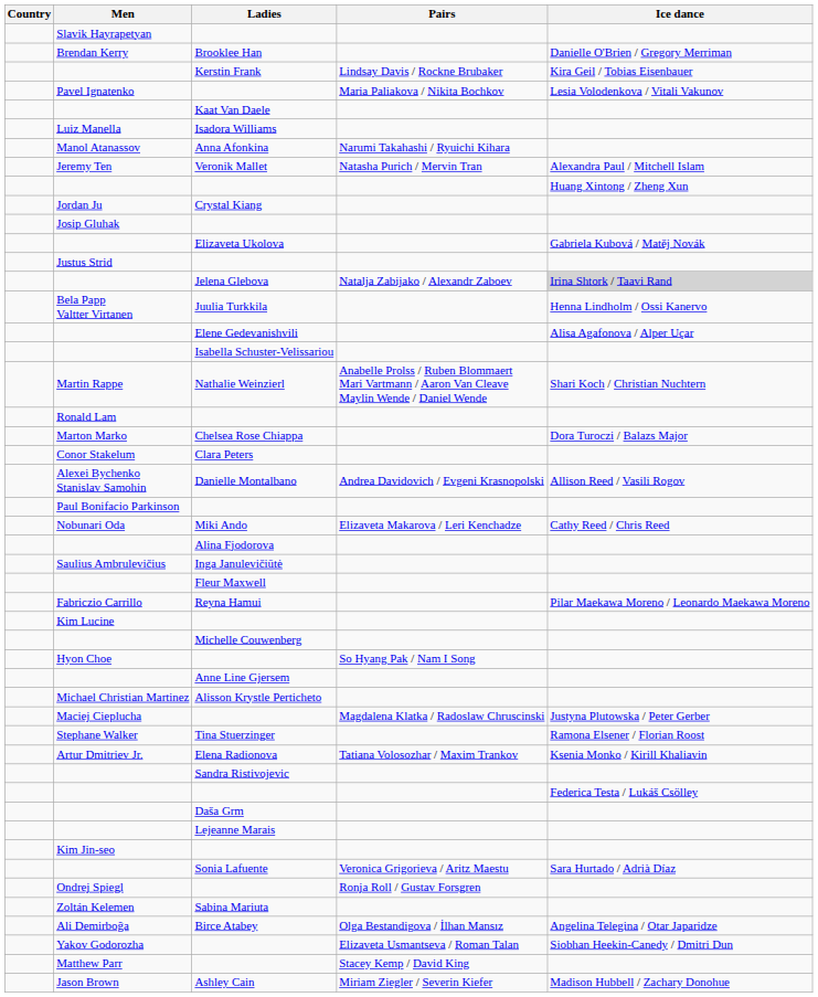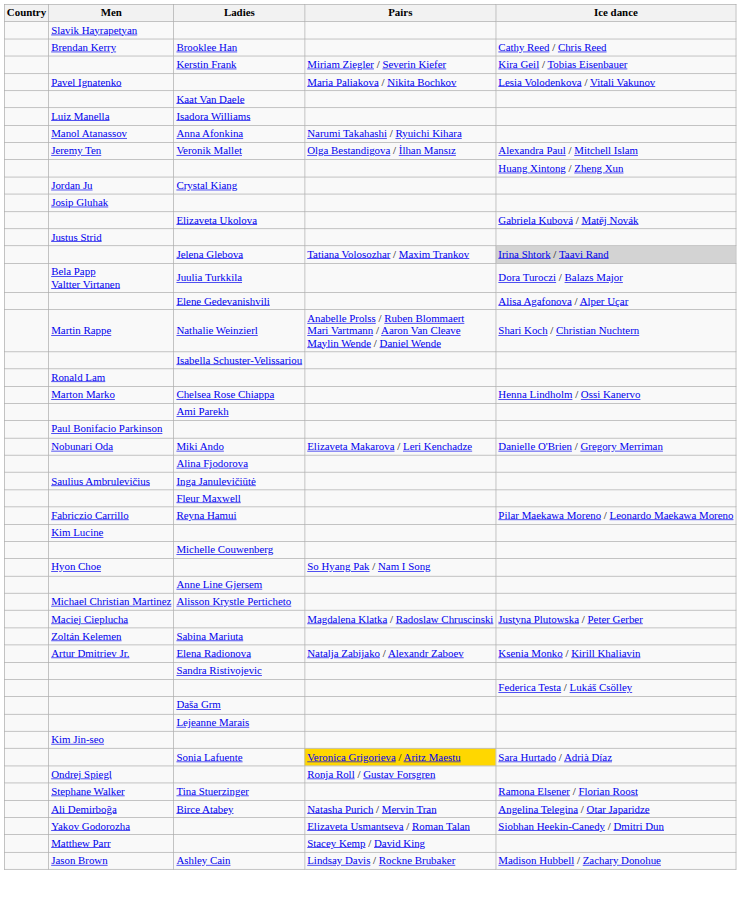Brooklee Han | Ice dance: Danielle O'Brien / Gregory Merriman -> Cathy Reed / Chris Reed
Kerstin Frank | Pairs: Lindsay Davis / Rockne Brubaker -> Miriam Ziegler / Severin Kiefer
Veronik Mallet | Pairs: Natasha Purich / Mervin Tran -> Olga Bestandigova / İlhan Mansız
Jelena Glebova | Pairs: Natalja Zabijako / Alexandr Zaboev -> Tatiana Volosozhar / Maxim Trankov
Juulia Turkkila | Ice dance: Henna Lindholm / Ossi Kanervo -> Dora Turoczi / Balazs Major
rows swapped: Nathalie Weinzierl <-> Isabella Schuster-Velissariou
Chelsea Rose Chiappa | Ice dance: Dora Turoczi / Balazs Major -> Henna Lindholm / Ossi Kanervo
+ row: Ami Parekh
- row: Conor Stakelum | Clara Peters
- row: Alexei Bychenko Stanislav Samohin | Danielle Montalbano | Andrea Davidovich / Evgeni Krasnopolski | Allison Reed / Vasili Rogov
Miki Ando | Ice dance: Cathy Reed / Chris Reed -> Danielle O'Brien / Gregory Merriman
rows swapped: Sabina Mariuta <-> Tina Stuerzinger
Elena Radionova | Pairs: Tatiana Volosozhar / Maxim Trankov -> Natalja Zabijako / Alexandr Zaboev
Sonia Lafuente | Pairs: no background -> gold background
Birce Atabey | Pairs: Olga Bestandigova / İlhan Mansız -> Natasha Purich / Mervin Tran
Ashley Cain | Pairs: Miriam Ziegler / Severin Kiefer -> Lindsay Davis / Rockne Brubaker
